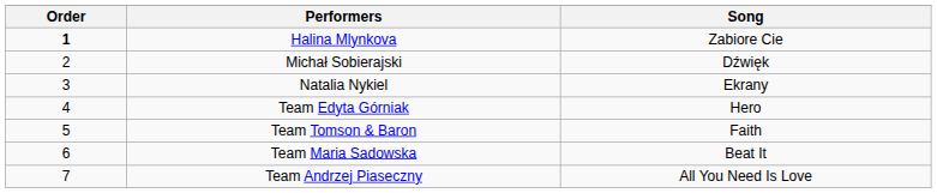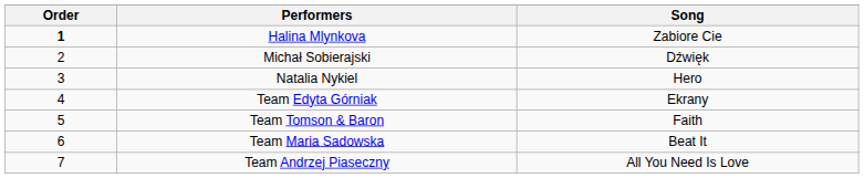Natalia Nykiel | Song: Ekrany -> Hero
Team Edyta Górniak | Song: Hero -> Ekrany
